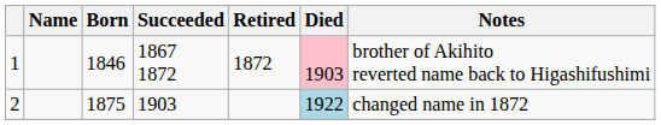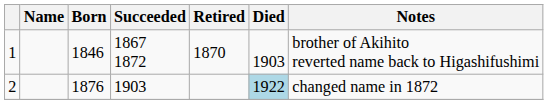1 | Retired: 1872 -> 1870
1 | Died: pink background -> no background
2 | Born: 1875 -> 1876
